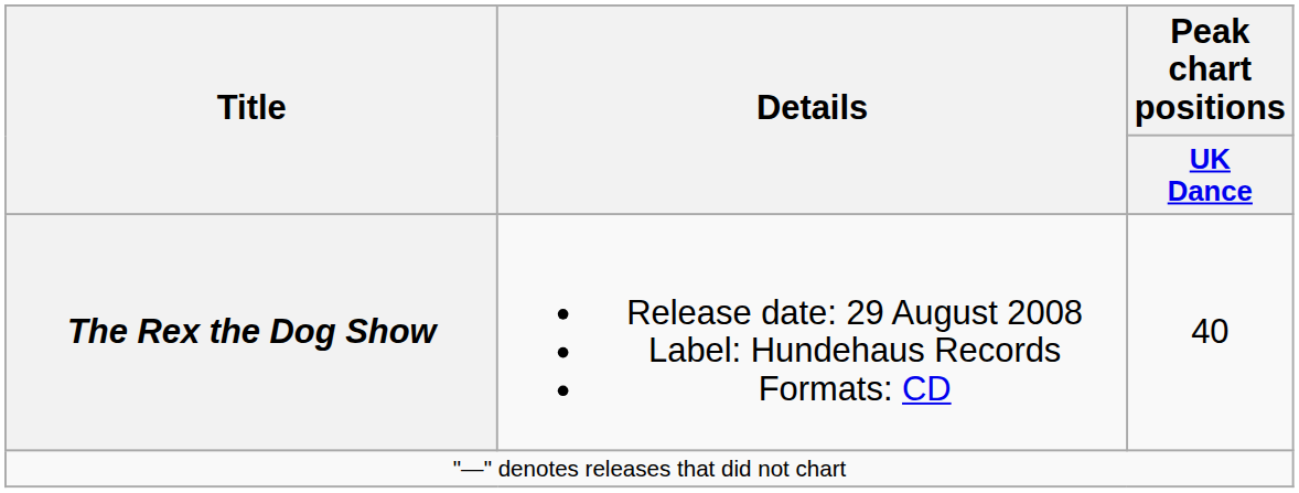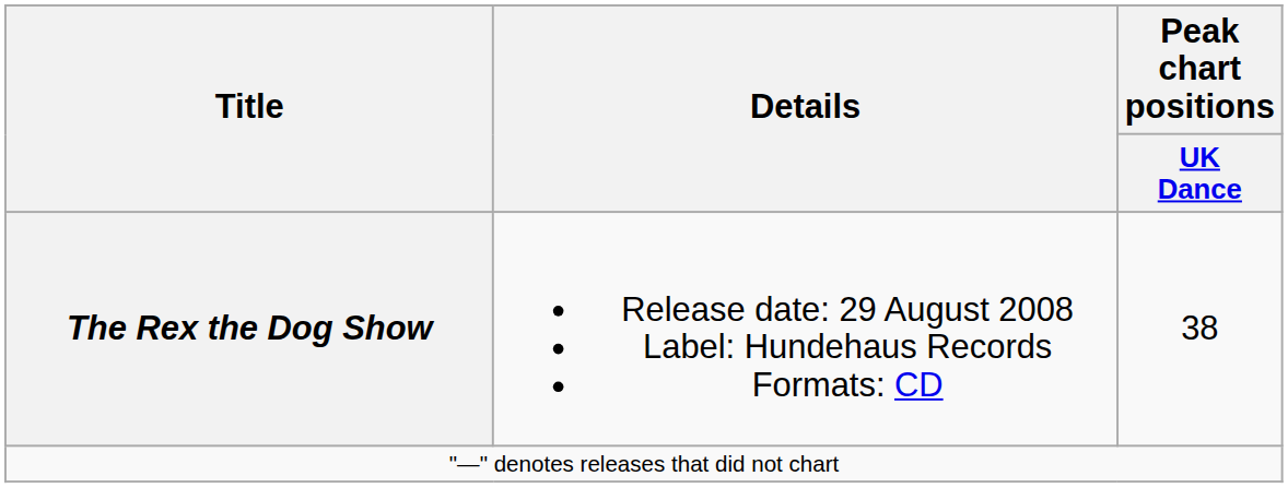The Rex the Dog Show | Peak chart positions / UK Dance: 40 -> 38
